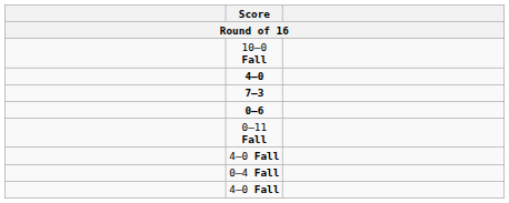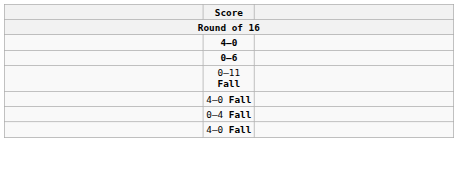- row: 10–0 Fall
- row: 7–3
